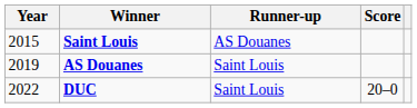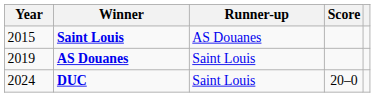DUC | Year: 2022 -> 2024
